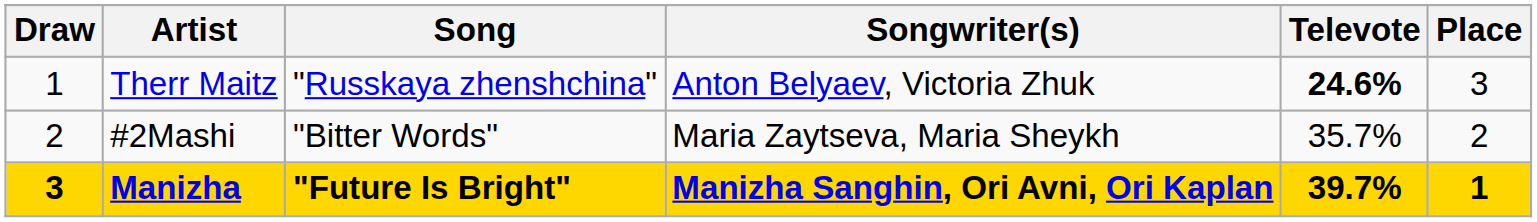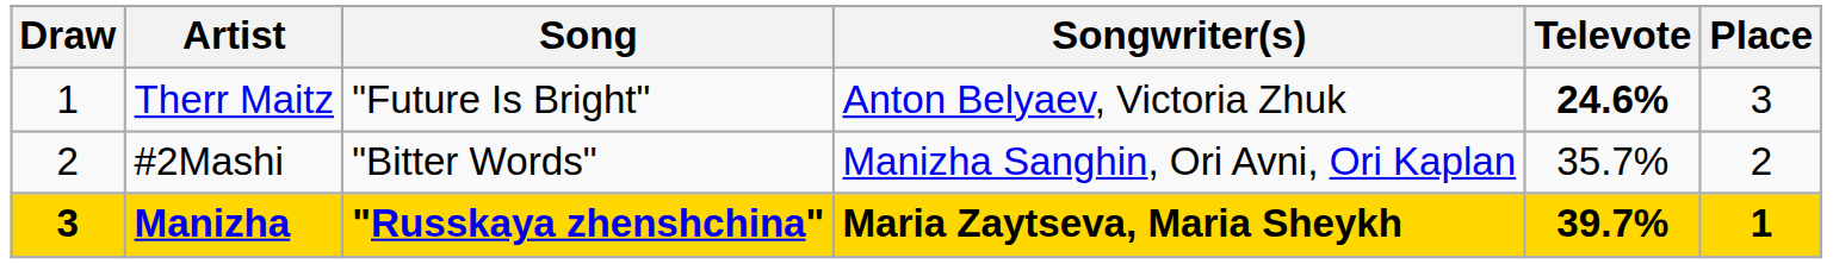Therr Maitz | Song: "Russkaya zhenshchina" -> "Future Is Bright"
#2Mashi | Songwriter(s): Maria Zaytseva, Maria Sheykh -> Manizha Sanghin, Ori Avni, Ori Kaplan
Manizha | Song: "Future Is Bright" -> "Russkaya zhenshchina"
Manizha | Songwriter(s): Manizha Sanghin, Ori Avni, Ori Kaplan -> Maria Zaytseva, Maria Sheykh
